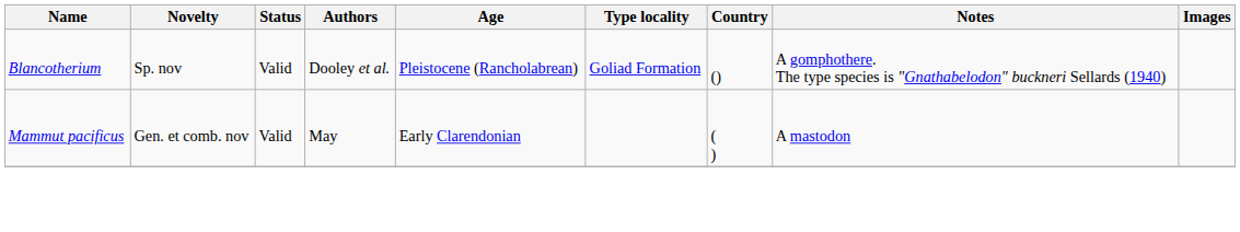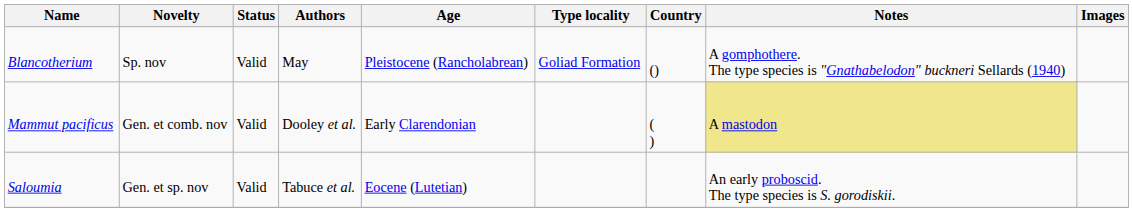Blancotherium | Authors: Dooley et al. -> May
Mammut pacificus | Authors: May -> Dooley et al.
Mammut pacificus | Notes: no background -> khaki background
+ row: Saloumia | Gen. et sp. nov | Valid | Tabuce et al. | Eocene (Lutetian) | An early proboscid. The type species is S. gorodiskii.
